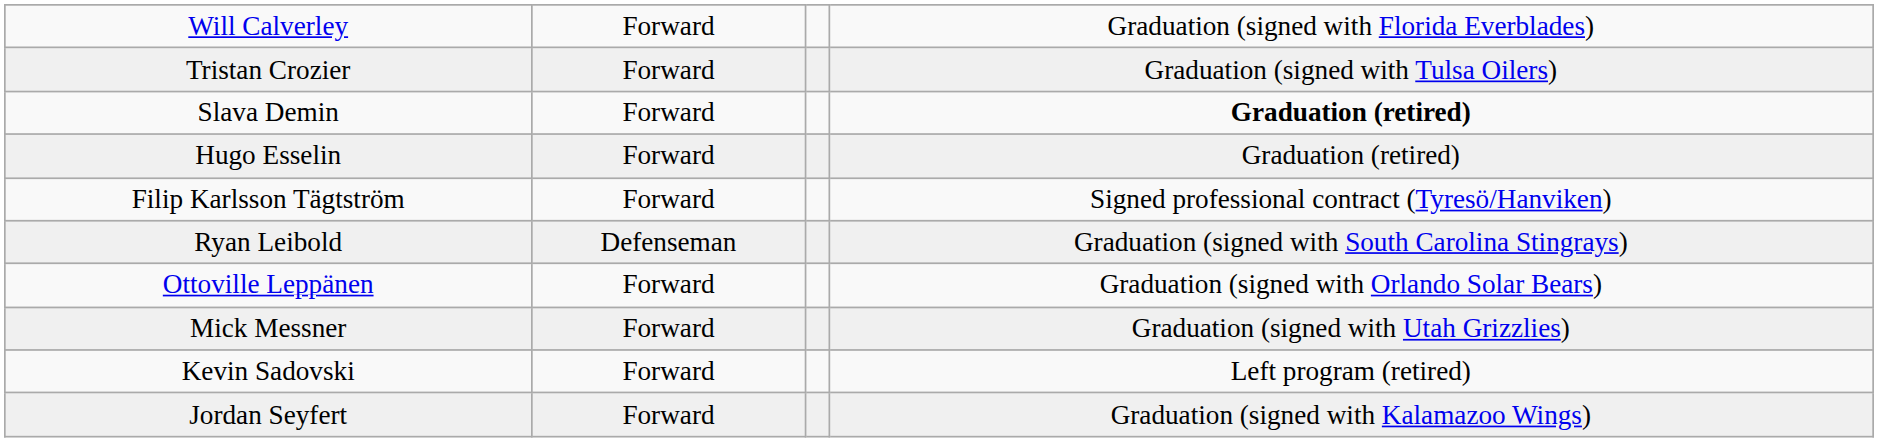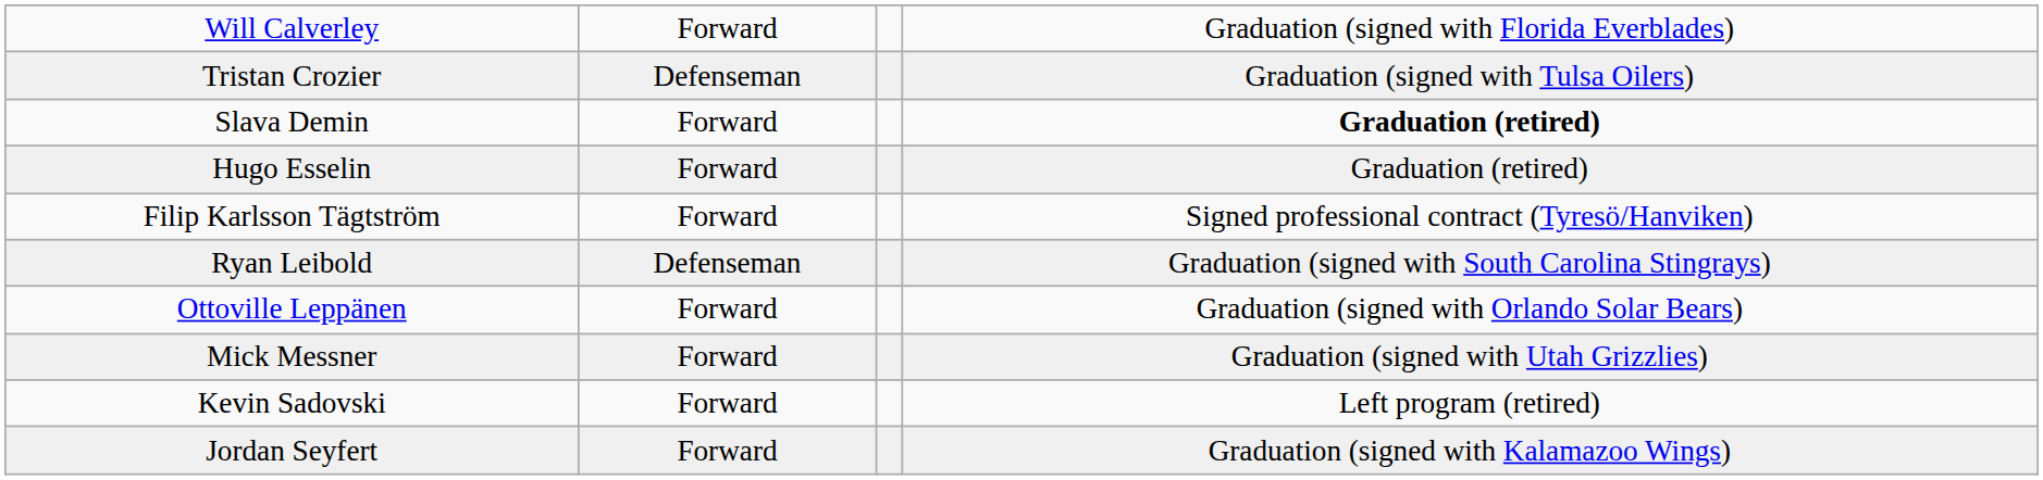Tristan Crozier | column 2: Forward -> Defenseman
